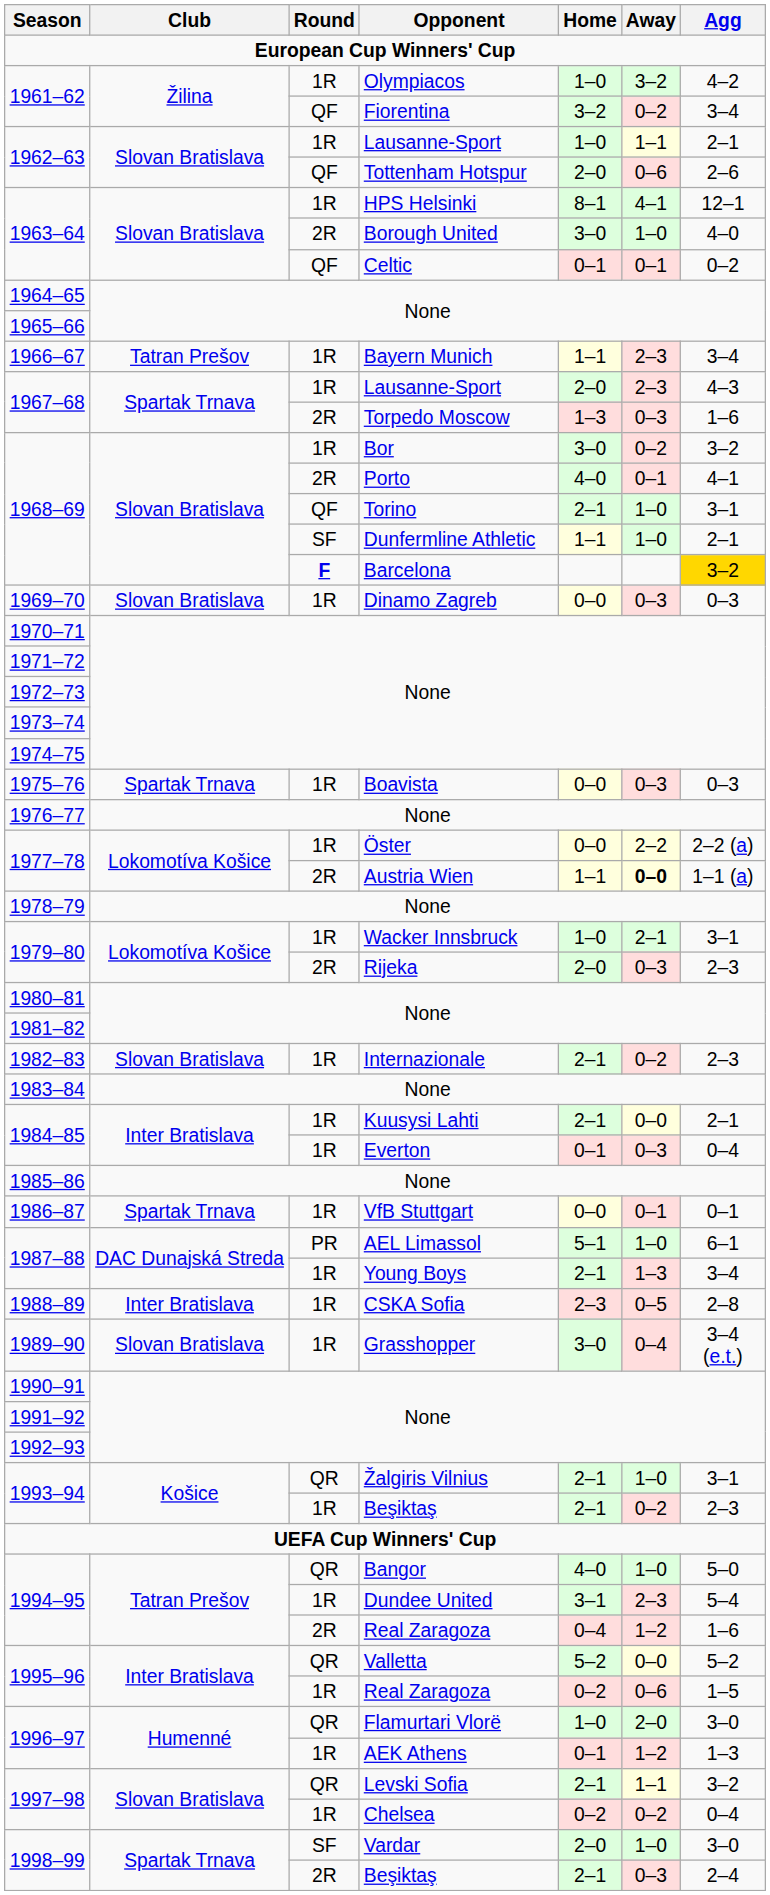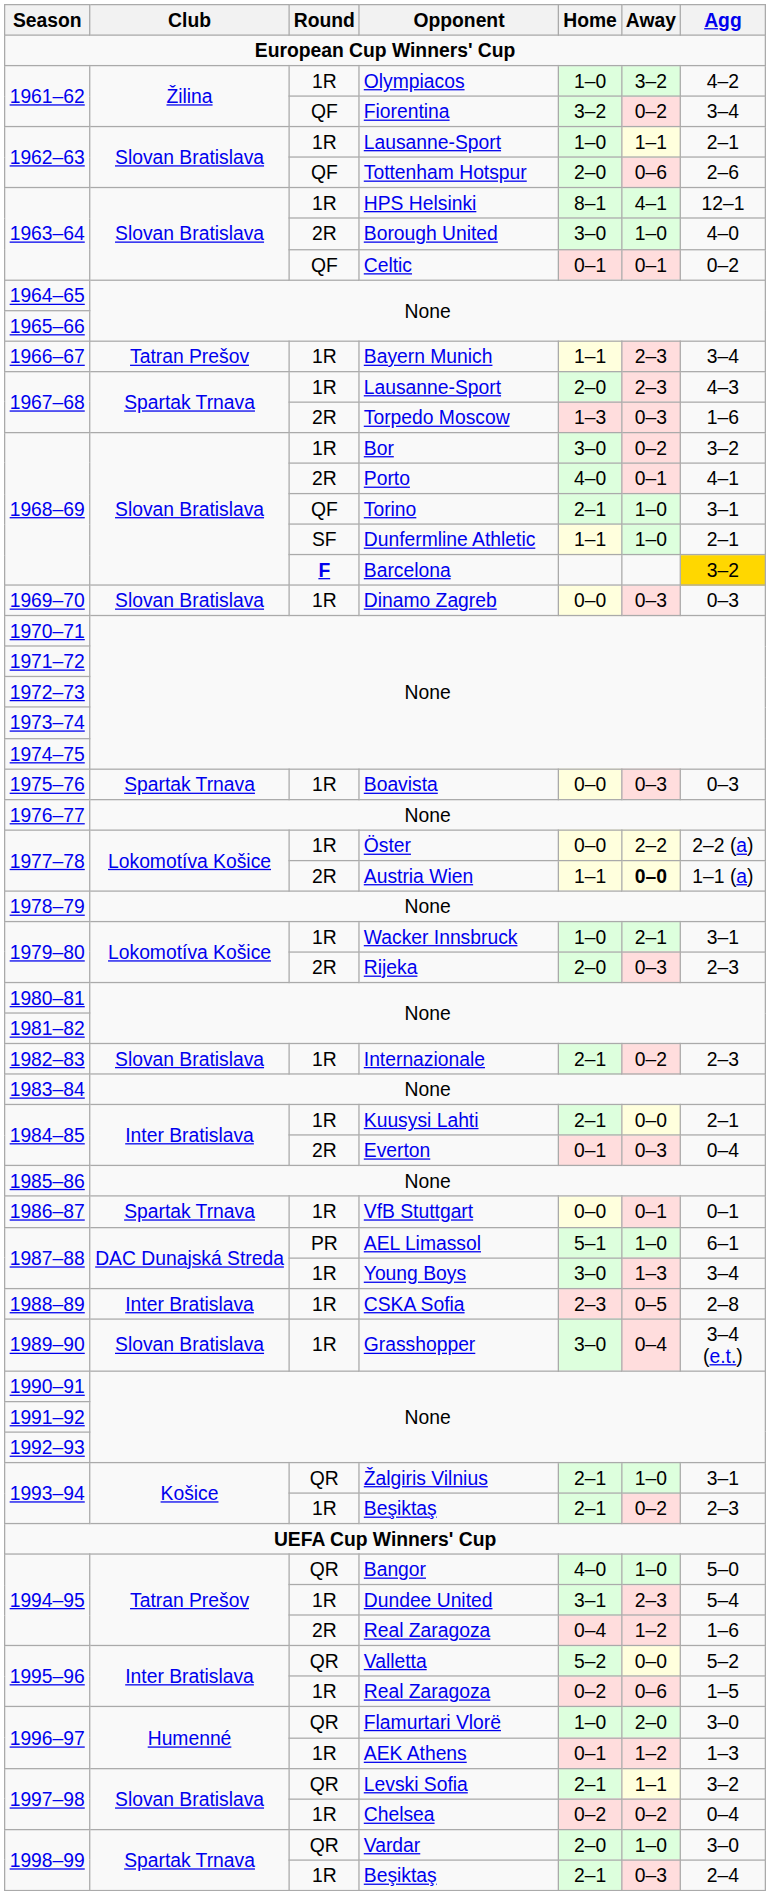Everton | Round: 1R -> 2R
Young Boys | Home: 2–1 -> 3–0
Vardar | Round: SF -> QR
1998–99 / Beşiktaş | Round: 2R -> 1R
